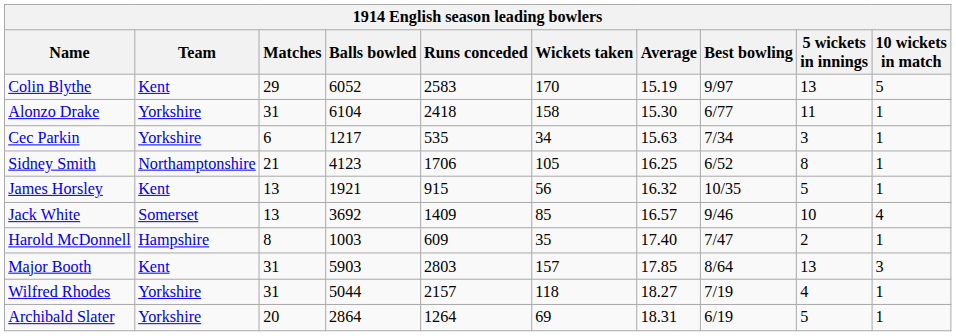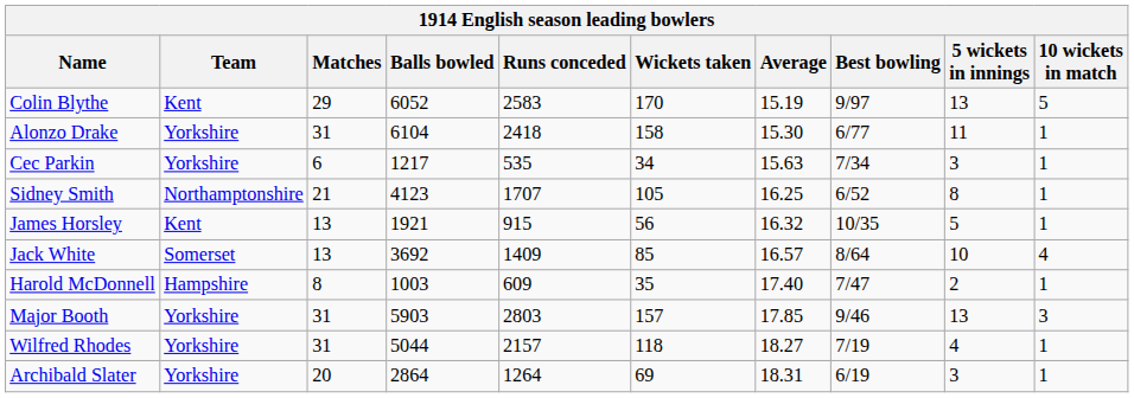Sidney Smith | Runs conceded: 1706 -> 1707
Jack White | Best bowling: 9/46 -> 8/64
Major Booth | Team: Kent -> Yorkshire
Major Booth | Best bowling: 8/64 -> 9/46
Archibald Slater | 5 wickets in innings: 5 -> 3
